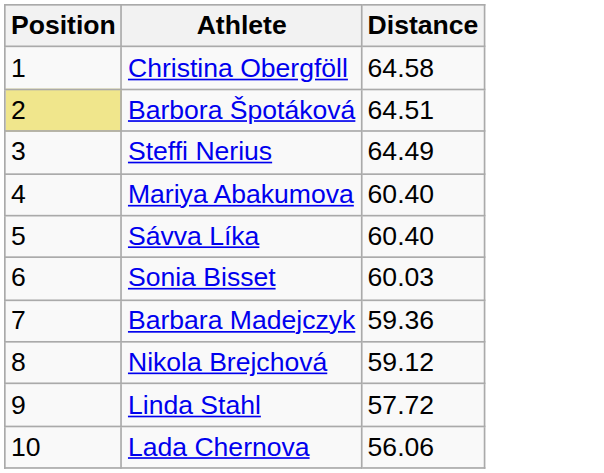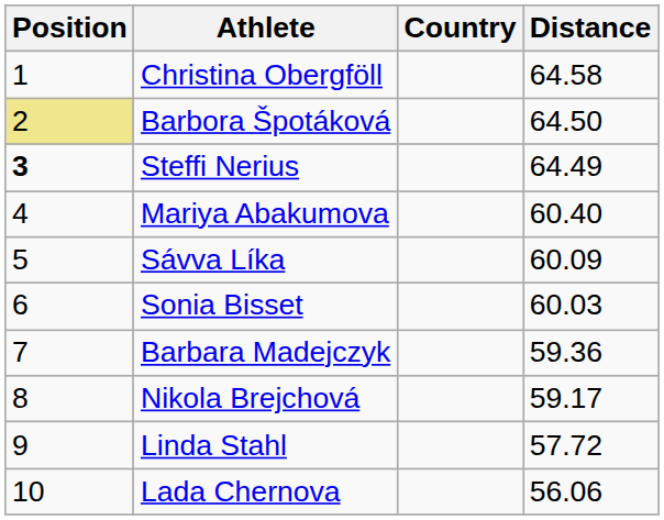+ column: Country
Barbora Špotáková | Distance: 64.51 -> 64.50
Steffi Nerius | Position: normal -> bold
Sávva Líka | Distance: 60.40 -> 60.09
Nikola Brejchová | Distance: 59.12 -> 59.17
